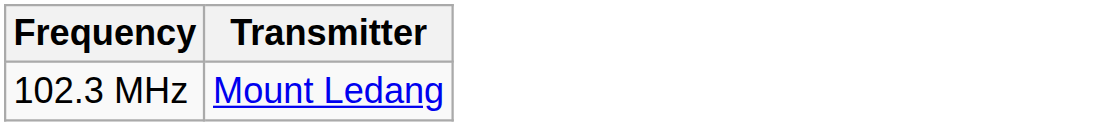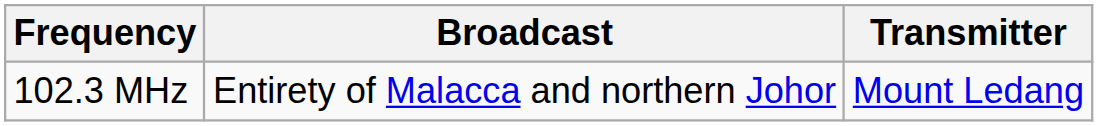+ column: Broadcast | Entirety of Malacca and northern Johor
